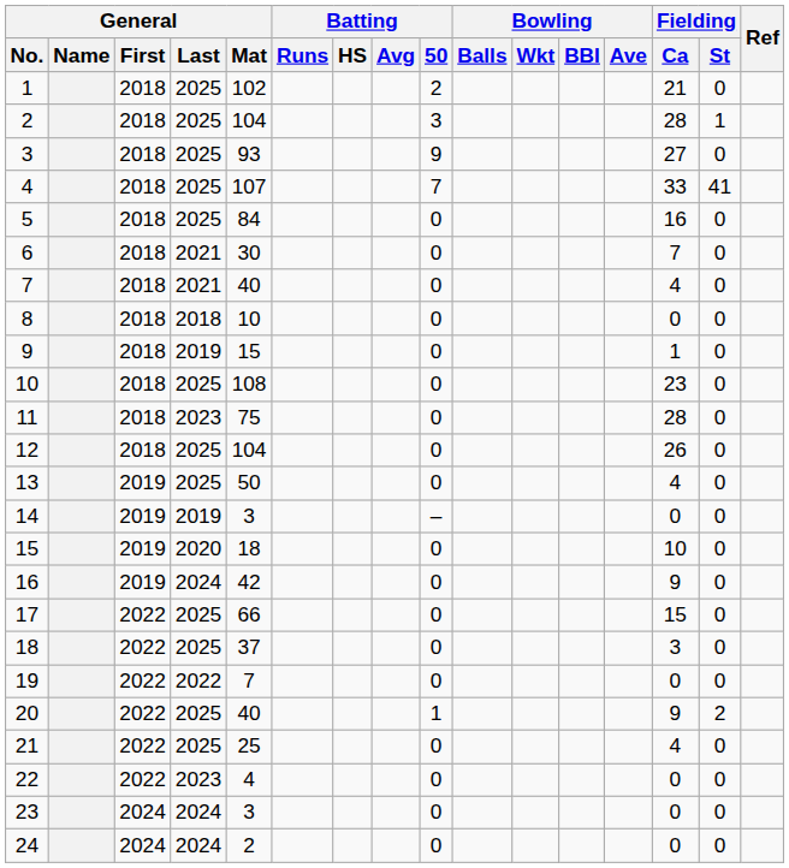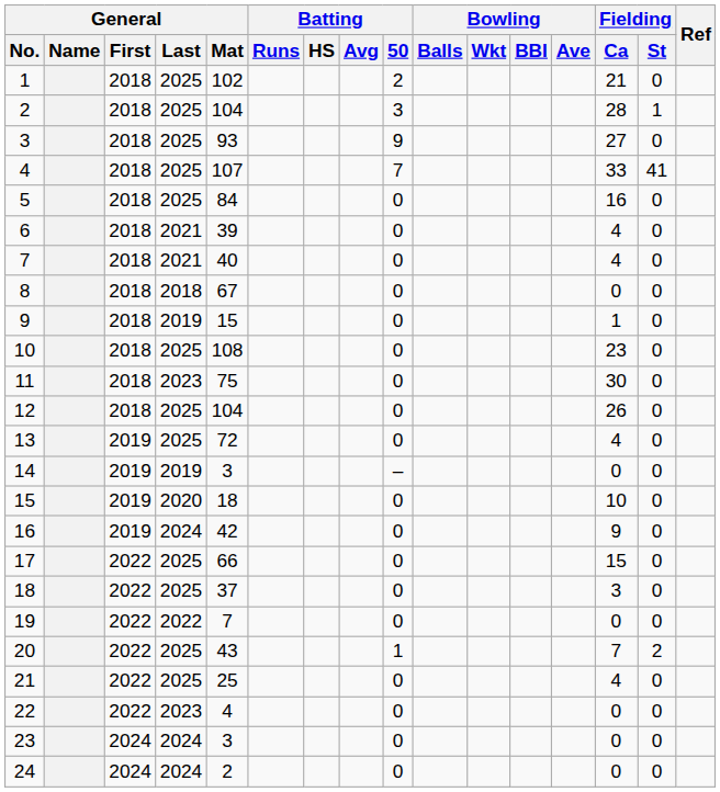6 | General / Mat: 30 -> 39
6 | Fielding / Ca: 7 -> 4
8 | General / Mat: 10 -> 67
11 | Fielding / Ca: 28 -> 30
13 | General / Mat: 50 -> 72
20 | General / Mat: 40 -> 43
20 | Fielding / Ca: 9 -> 7
